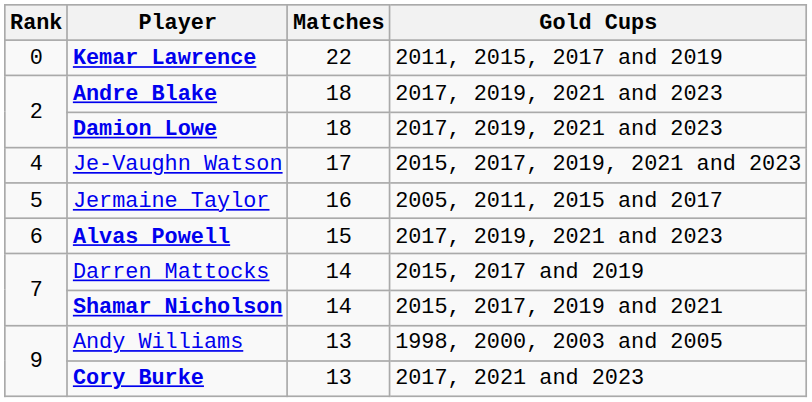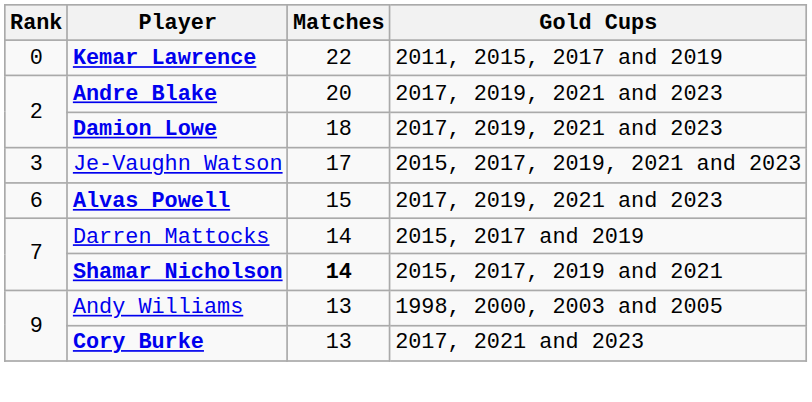Andre Blake | Matches: 18 -> 20
Je-Vaughn Watson | Rank: 4 -> 3
- row: 5 | Jermaine Taylor | 16 | 2005, 2011, 2015 and 2017
Shamar Nicholson | Matches: normal -> bold
